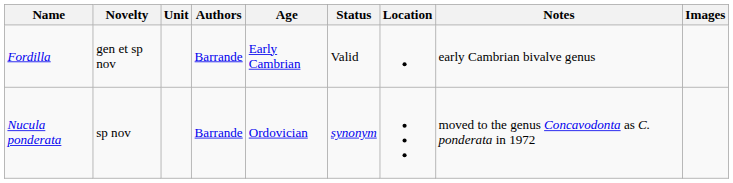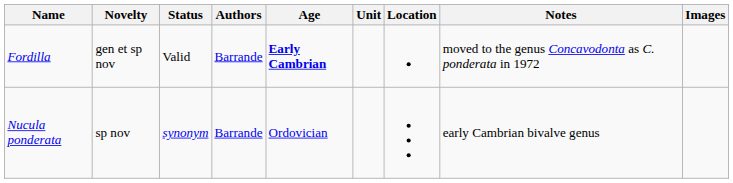columns swapped: Status <-> Unit
Fordilla | Age: normal -> bold
Fordilla | Notes: early Cambrian bivalve genus -> moved to the genus Concavodonta as C. ponderata in 1972
Nucula ponderata | Notes: moved to the genus Concavodonta as C. ponderata in 1972 -> early Cambrian bivalve genus
